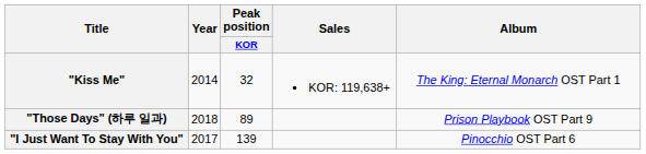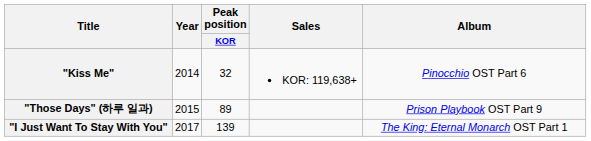"Kiss Me" | Album: The King: Eternal Monarch OST Part 1 -> Pinocchio OST Part 6
"Those Days" (하루 일과) | Year: 2018 -> 2015
"I Just Want To Stay With You" | Album: Pinocchio OST Part 6 -> The King: Eternal Monarch OST Part 1
